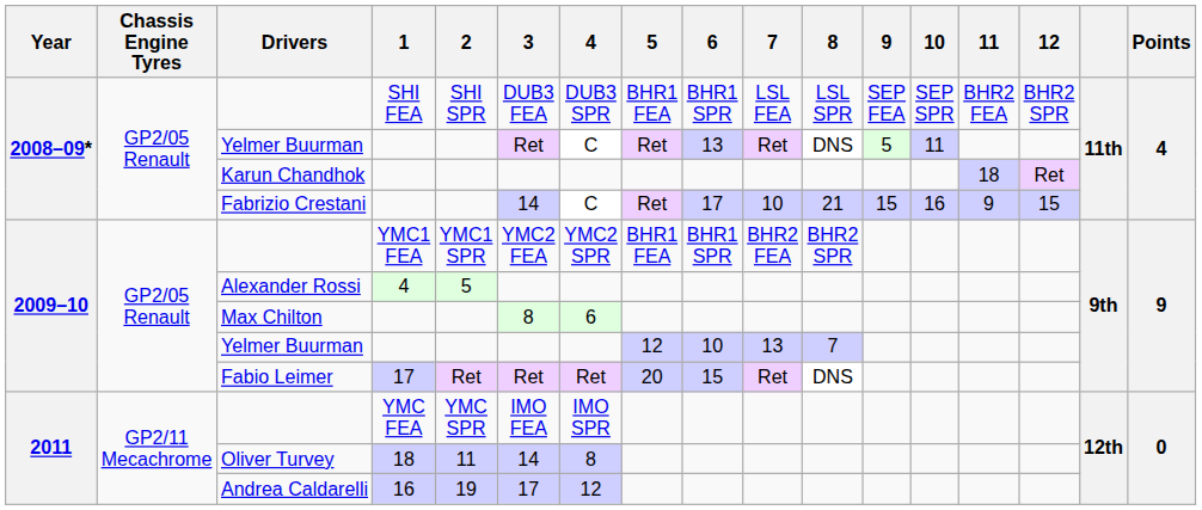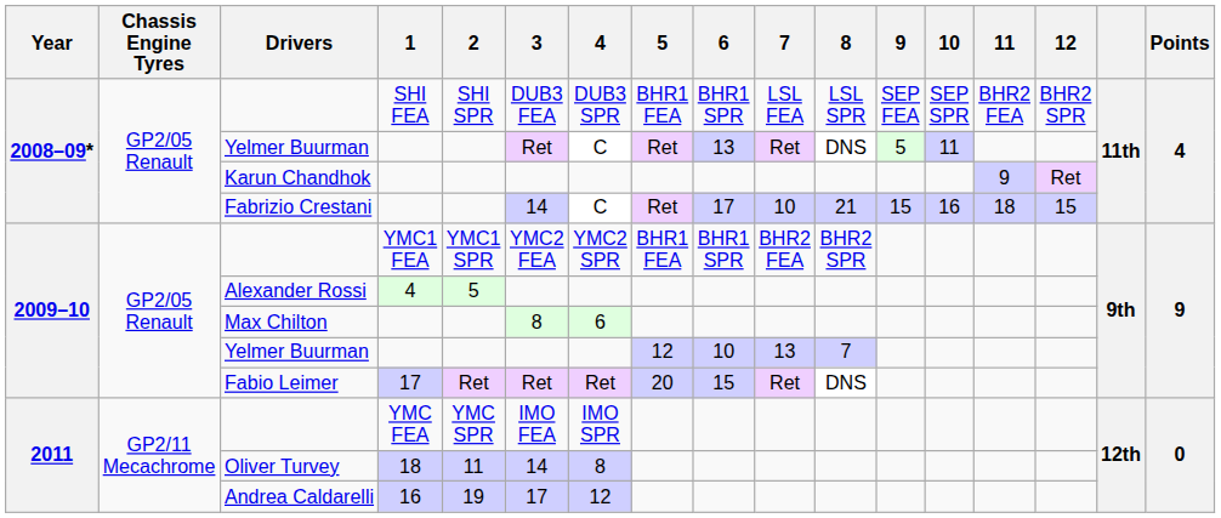Karun Chandhok | 11: 18 -> 9
Fabrizio Crestani | 11: 9 -> 18
